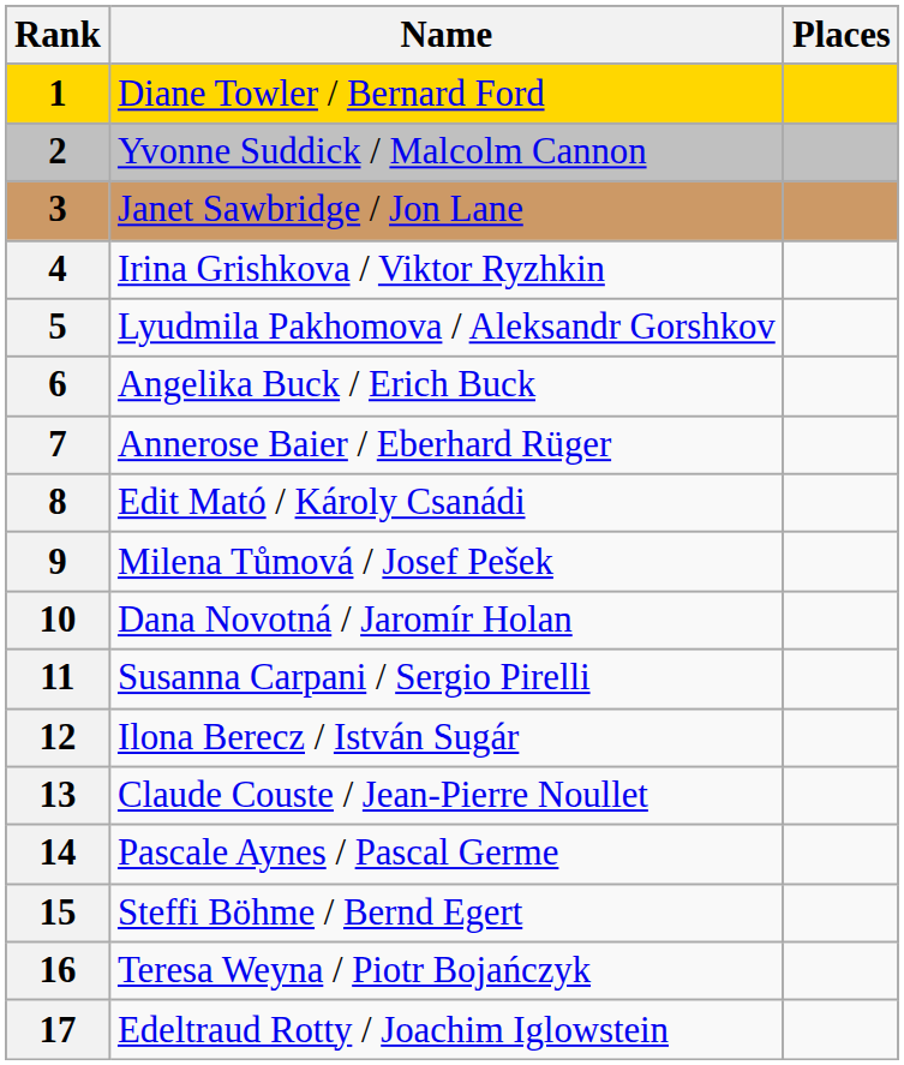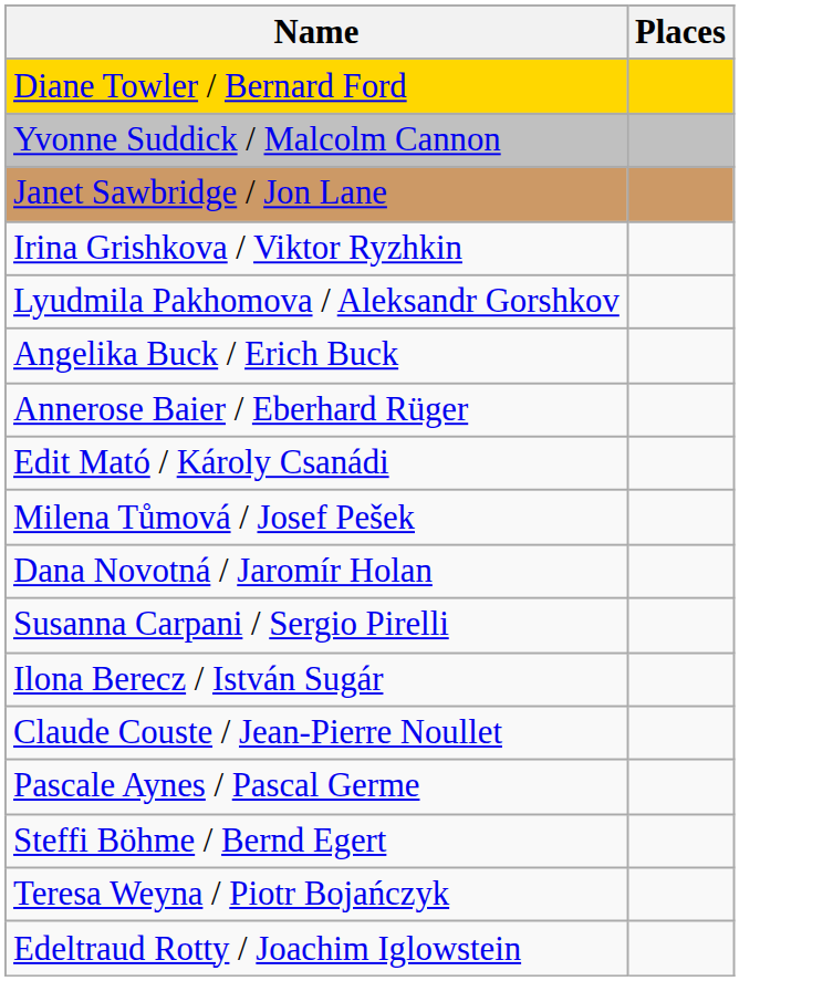- column: Rank | 1 | 2 | 3 | 4 | 5 | 6 | 7 | 8 | 9 | 10 | 11 | 12 | 13 | 14 | 15 | 16 | 17
